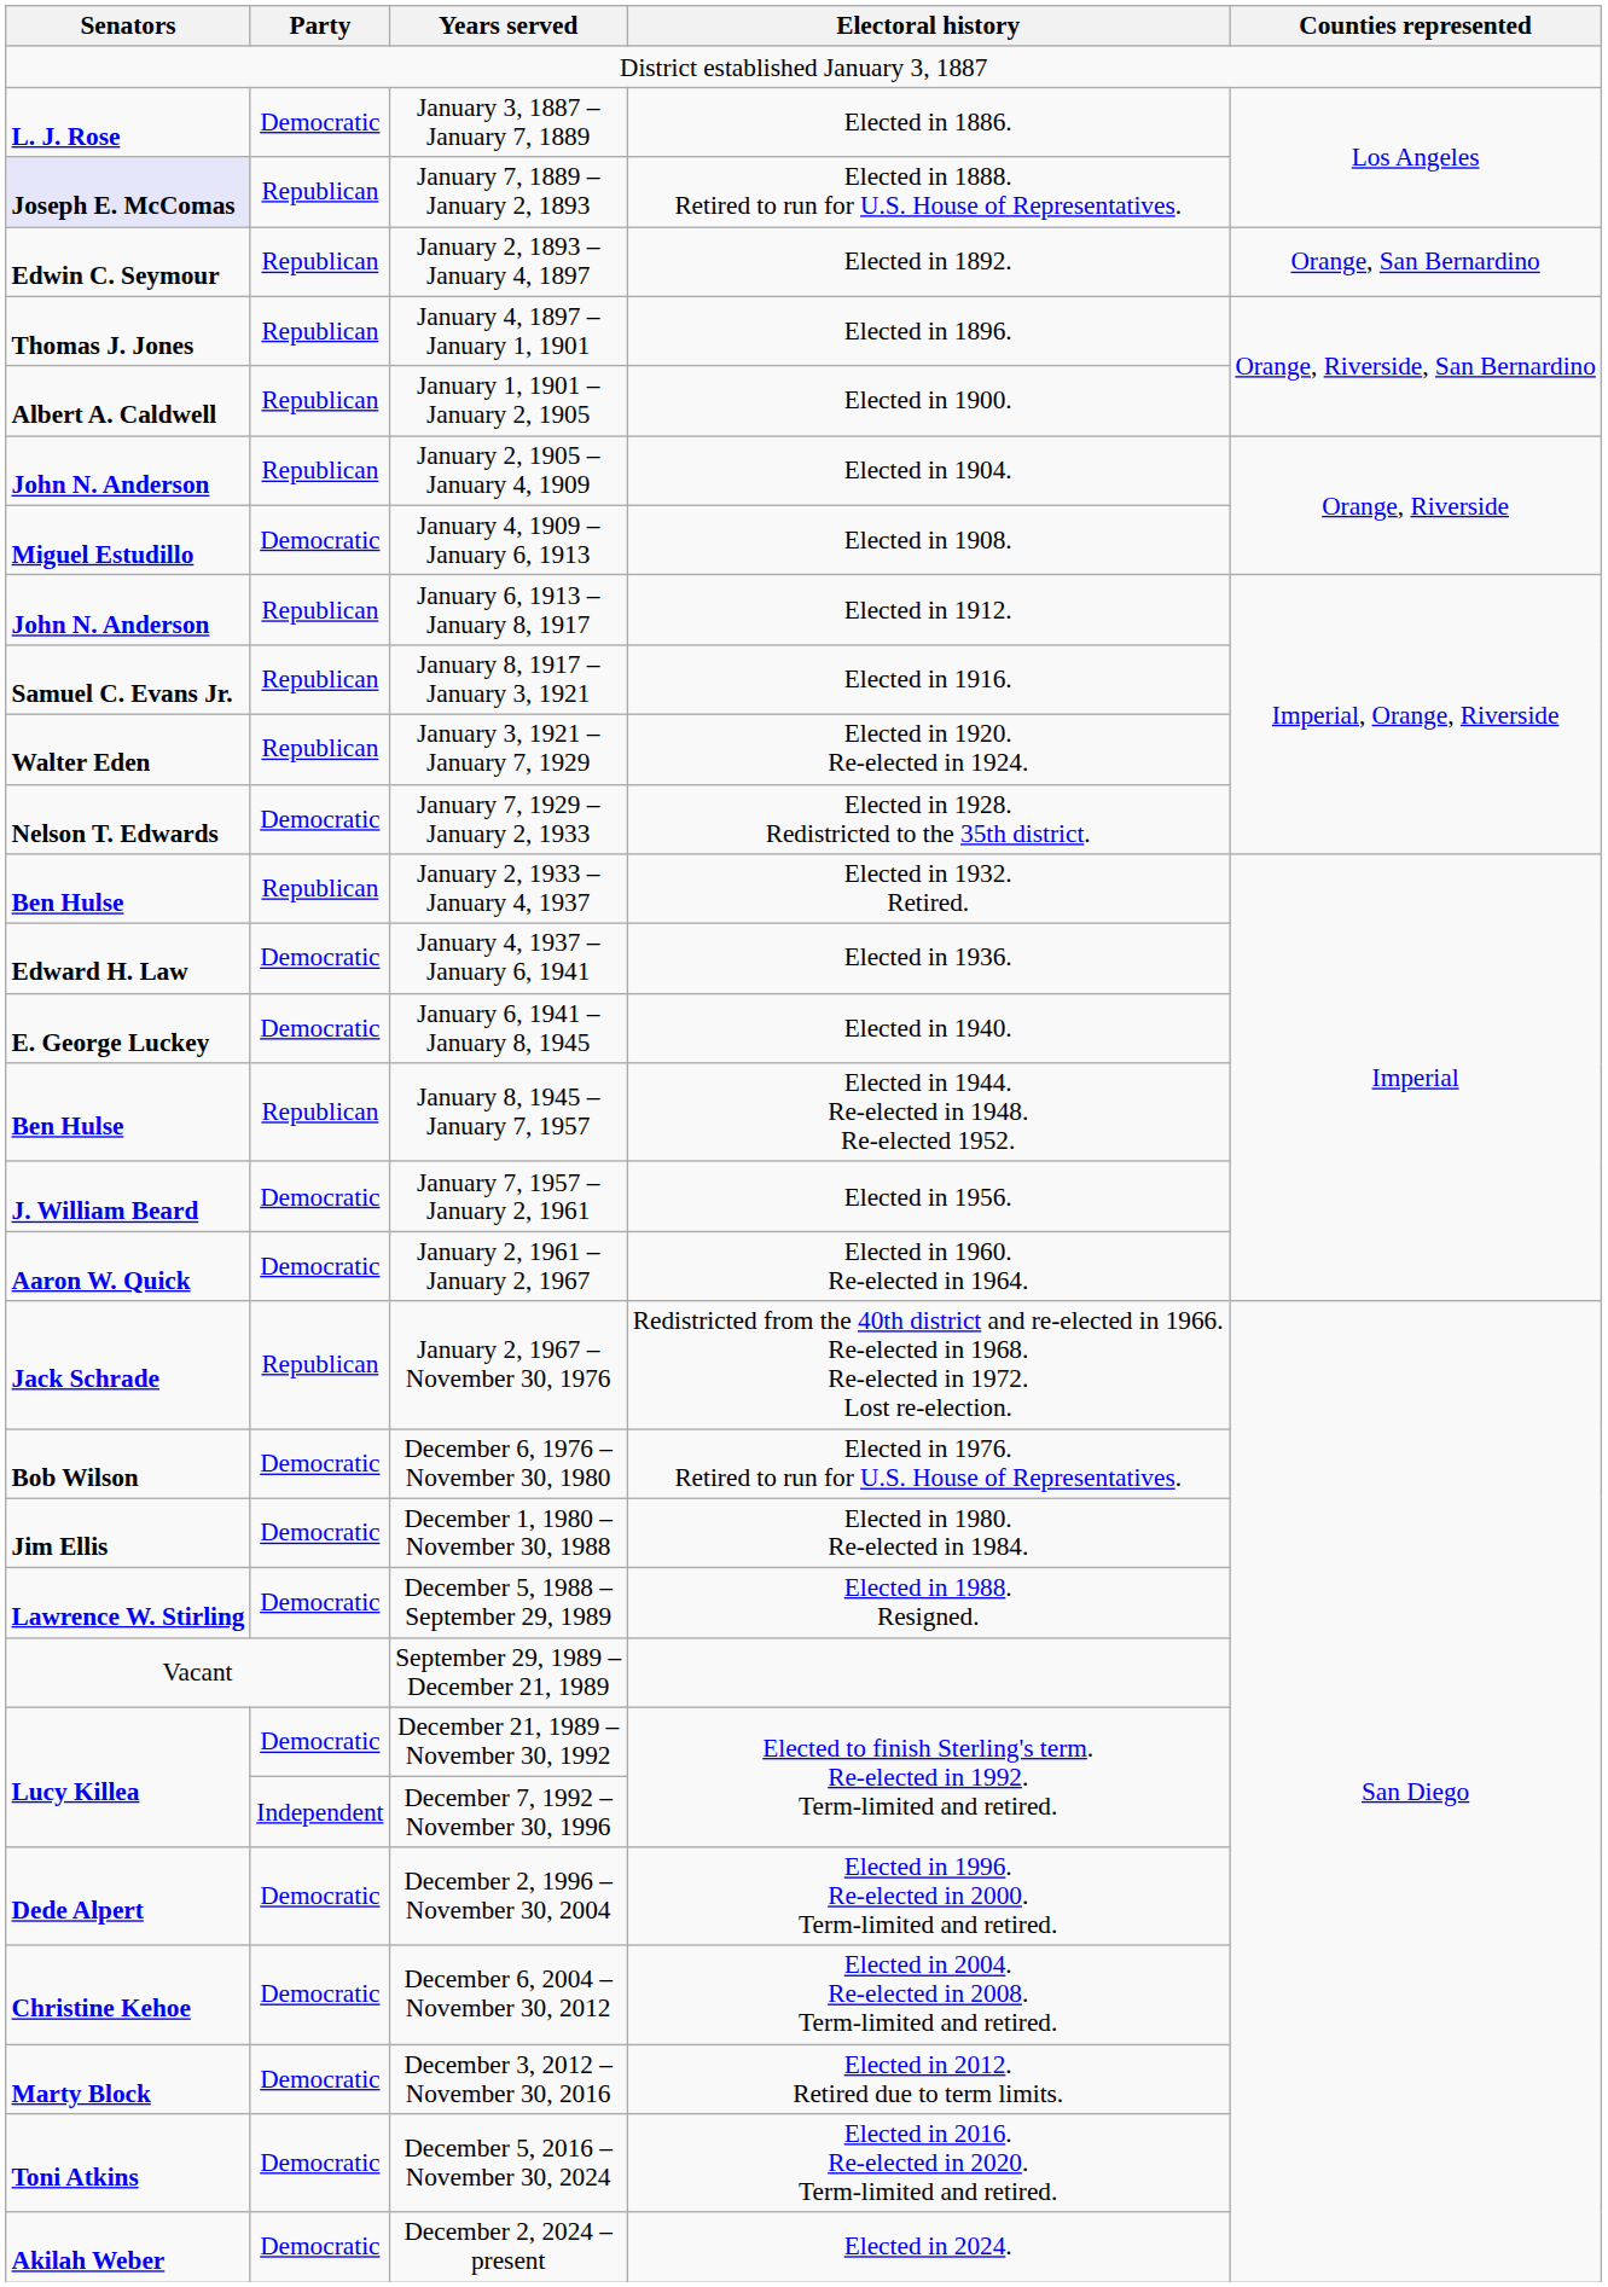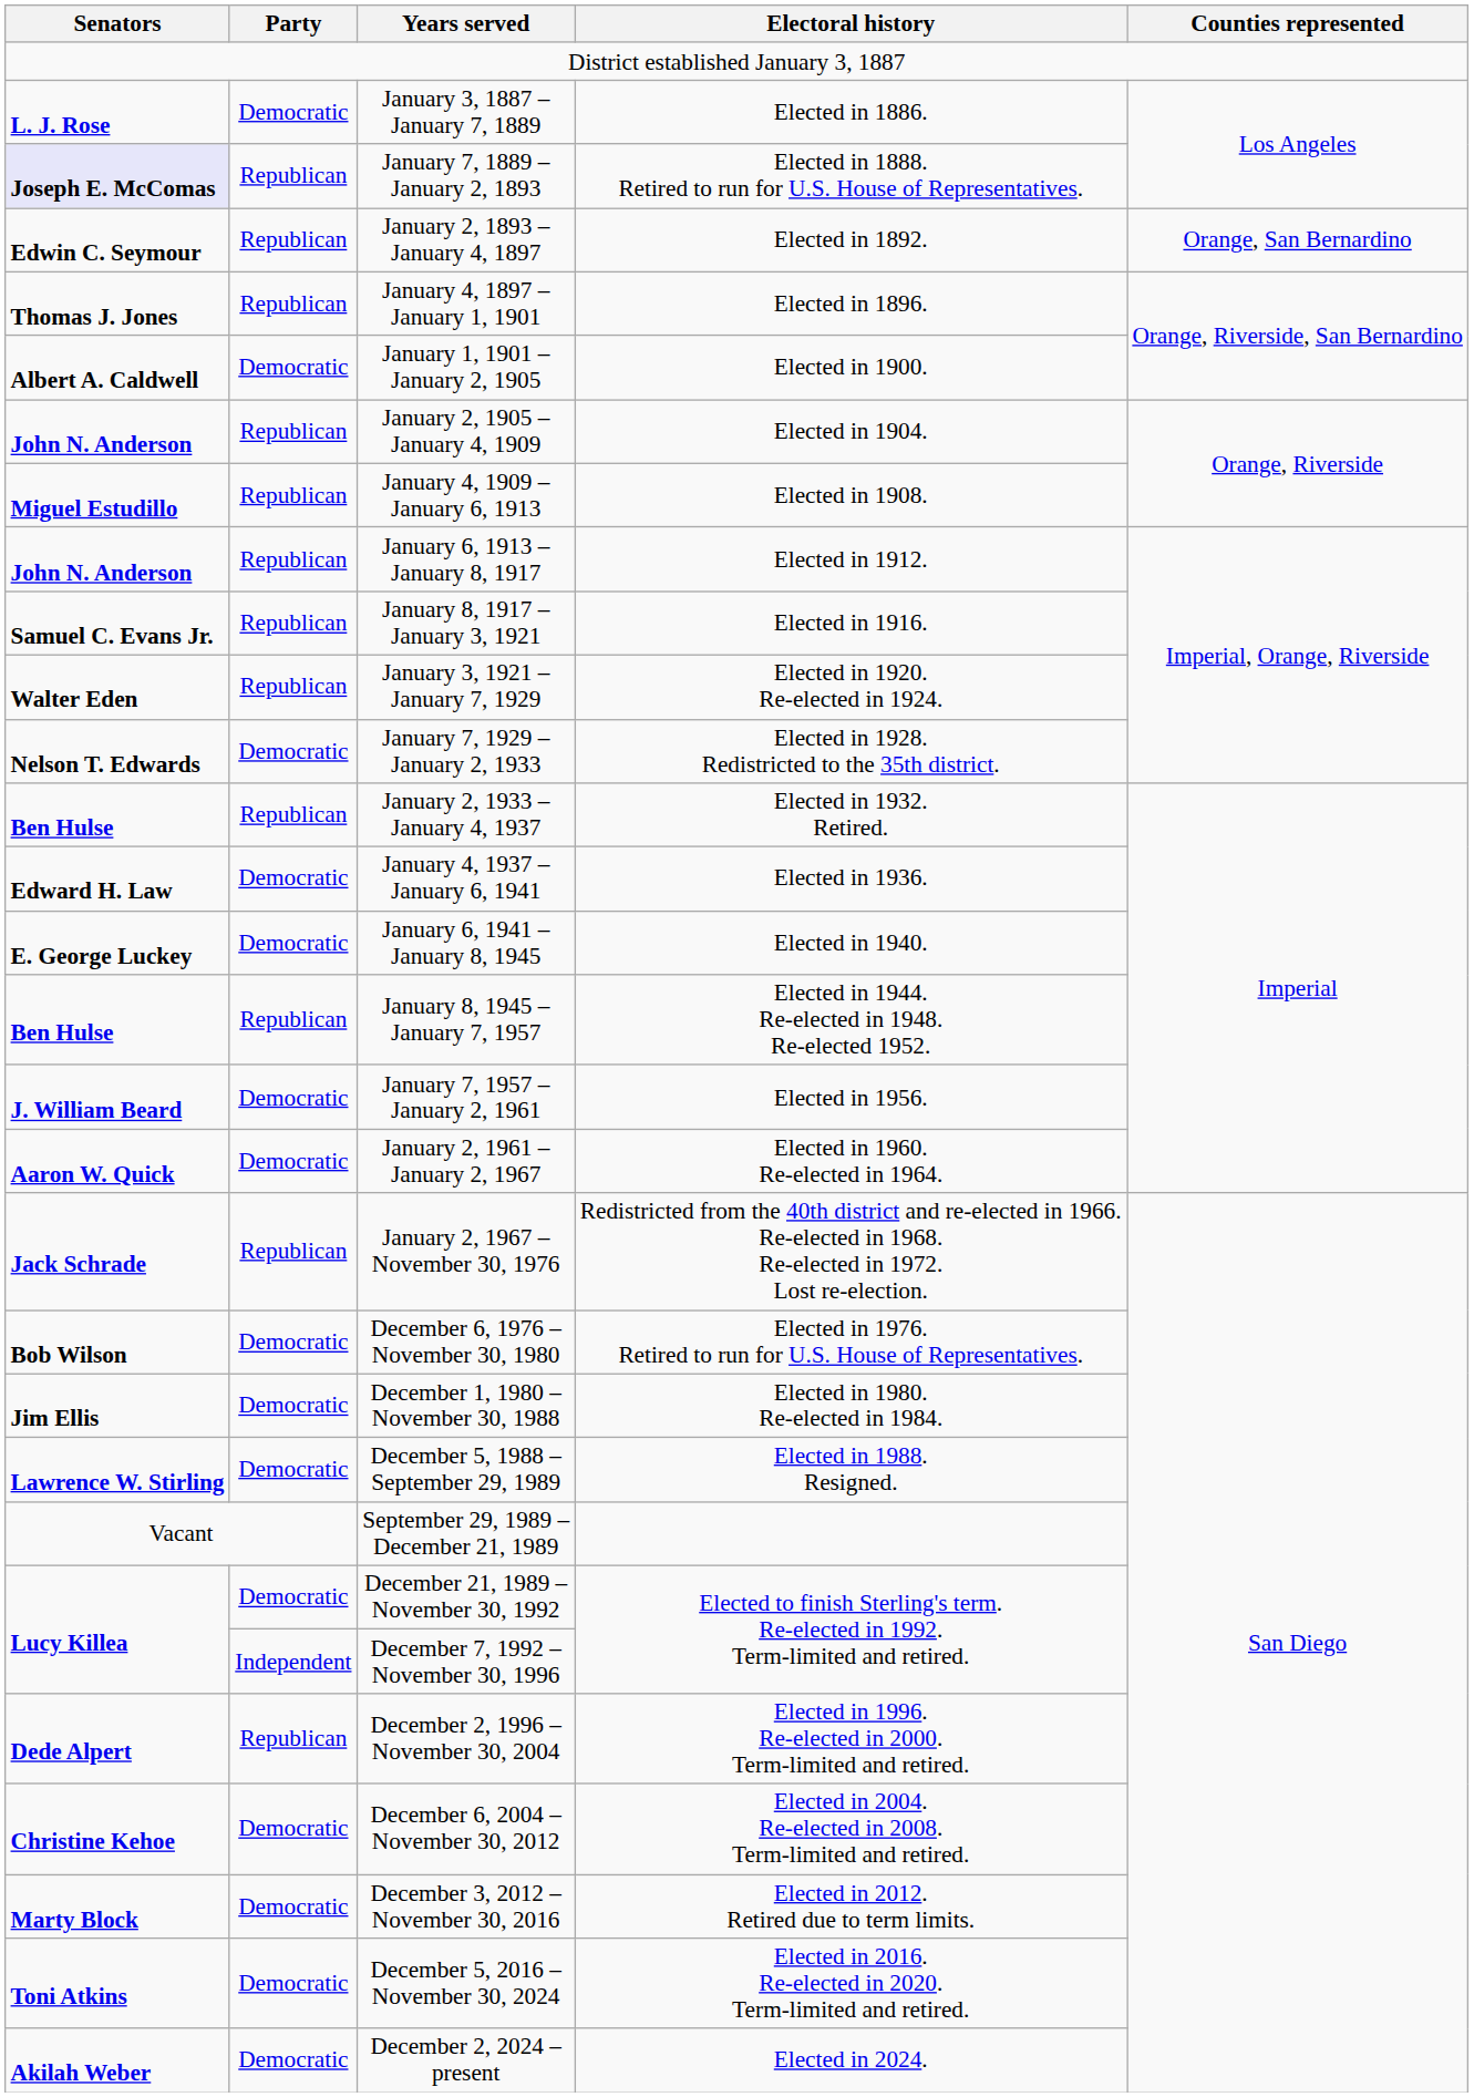January 1, 1901 – January 2, 1905 | Party: Republican -> Democratic
January 4, 1909 – January 6, 1913 | Party: Democratic -> Republican
December 2, 1996 – November 30, 2004 | Party: Democratic -> Republican
